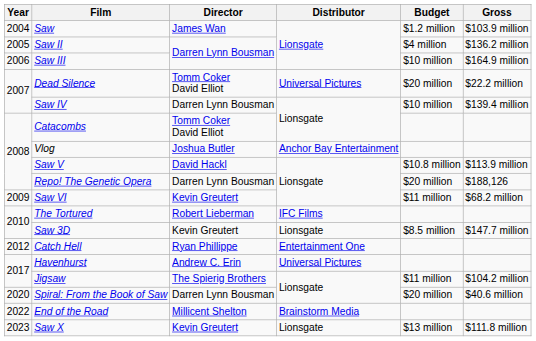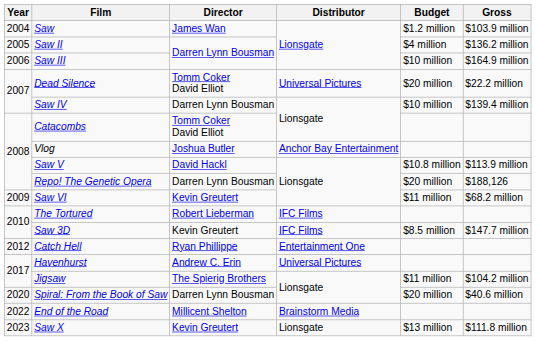Saw 3D | Distributor: Lionsgate -> IFC Films
